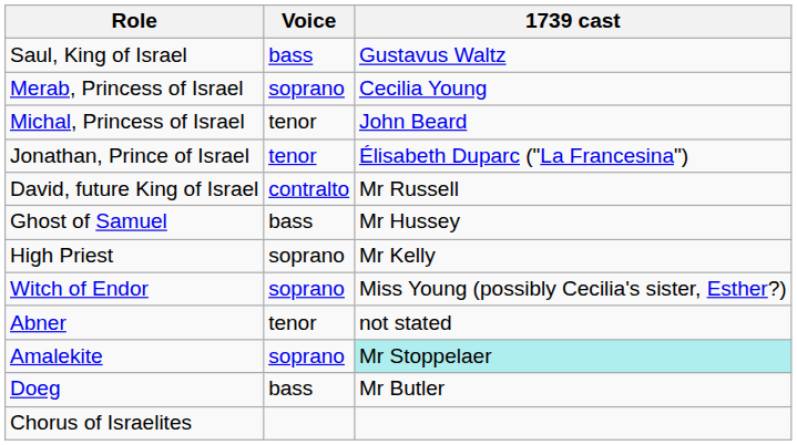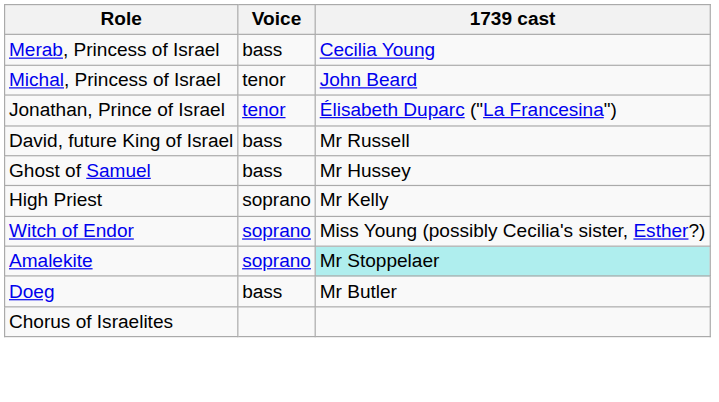- row: Saul, King of Israel | bass | Gustavus Waltz
Merab, Princess of Israel | Voice: soprano -> bass
David, future King of Israel | Voice: contralto -> bass
- row: Abner | tenor | not stated
